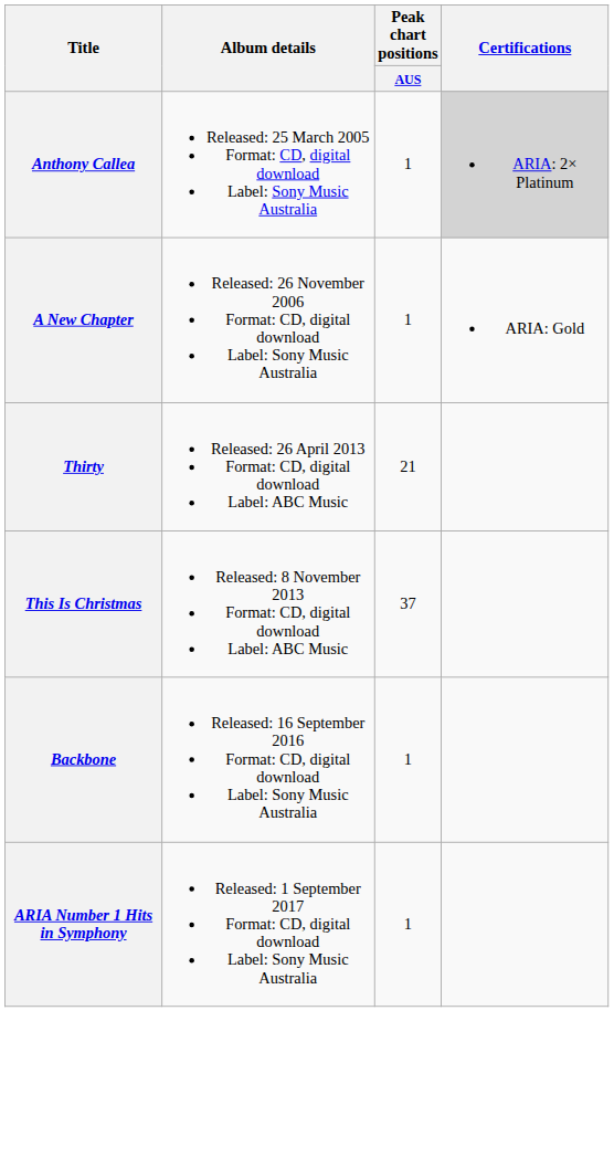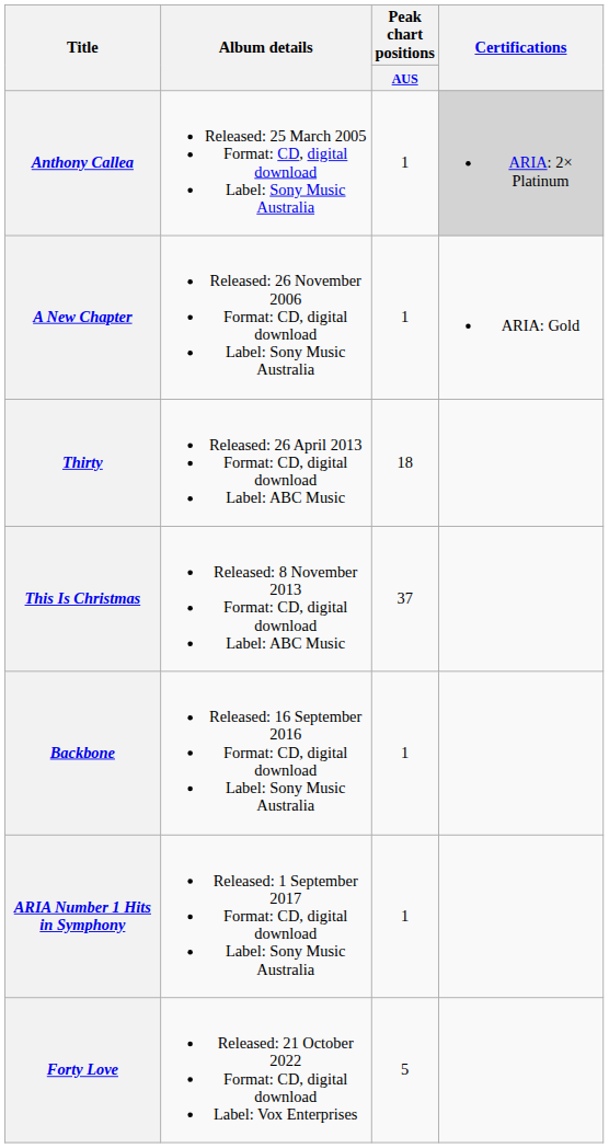Thirty | Peak chart positions / AUS: 21 -> 18
+ row: Forty Love | Released: 21 October 2022 Format: CD, digital download Label: Vox Enterprises | 5
